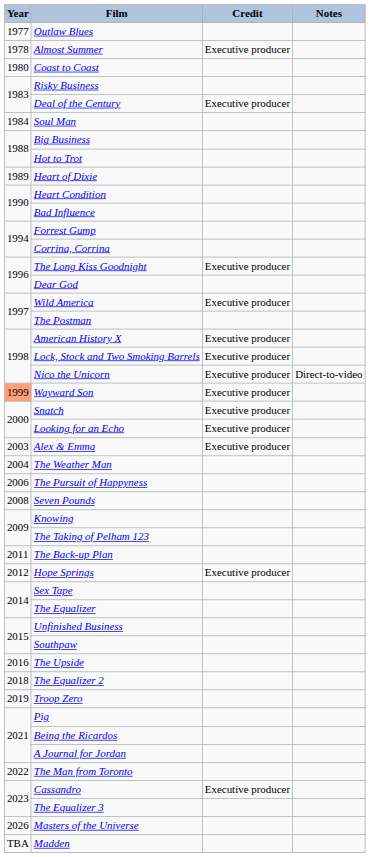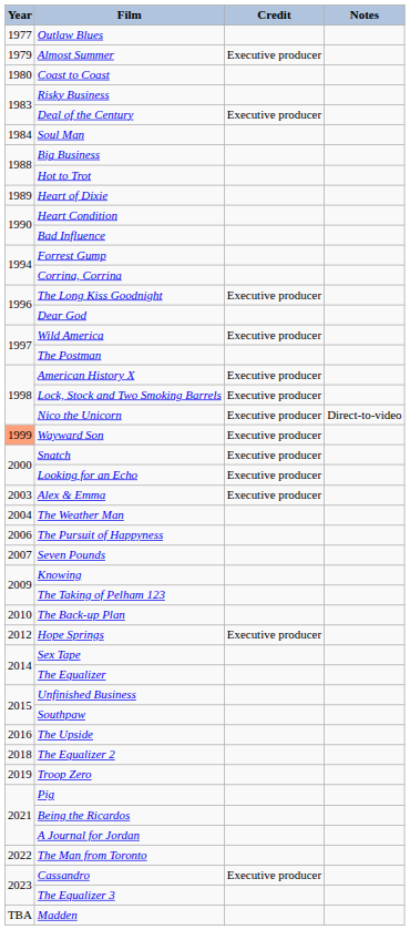Almost Summer | Year: 1978 -> 1979
Seven Pounds | Year: 2008 -> 2007
The Back-up Plan | Year: 2011 -> 2010
- row: 2026 | Masters of the Universe
